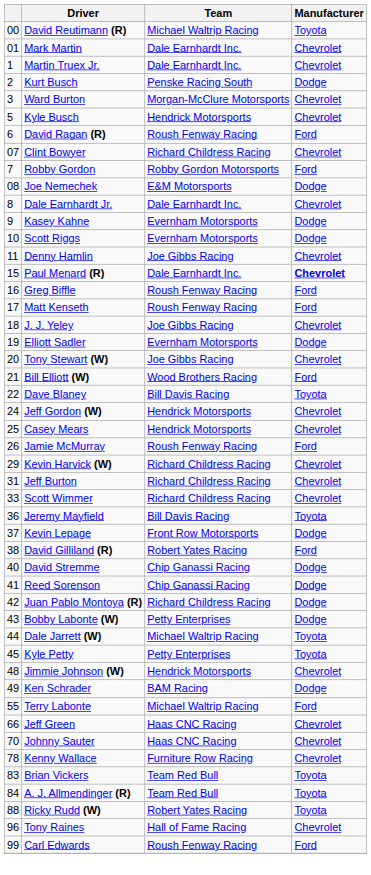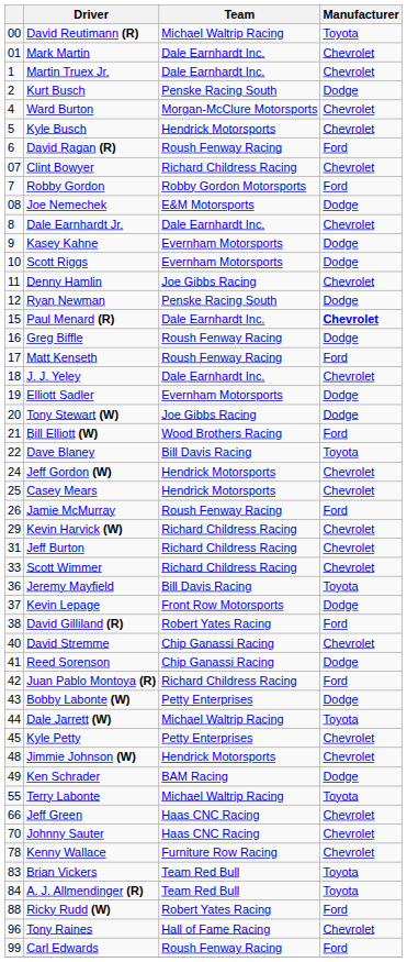Ward Burton | column 1: 3 -> 4
+ row: 12 | Ryan Newman | Penske Racing South | Dodge
Greg Biffle | Manufacturer: Ford -> Dodge
J. J. Yeley | Team: Joe Gibbs Racing -> Dale Earnhardt Inc.
Tony Stewart (W) | Manufacturer: Chevrolet -> Dodge
David Stremme | Manufacturer: Dodge -> Chevrolet
Juan Pablo Montoya (R) | Manufacturer: Dodge -> Ford
Kyle Petty | Manufacturer: Toyota -> Chevrolet
Terry Labonte | Manufacturer: Ford -> Toyota
Ricky Rudd (W) | Manufacturer: Toyota -> Ford
